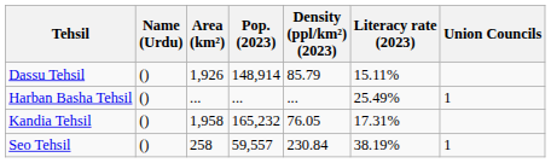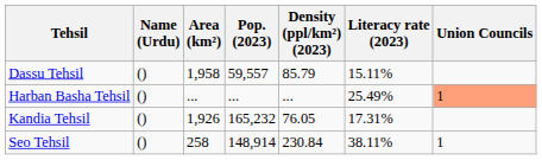Dassu Tehsil | Area (km²): 1,926 -> 1,958
Dassu Tehsil | Pop. (2023): 148,914 -> 59,557
Harban Basha Tehsil | Union Councils: no background -> lightsalmon background
Kandia Tehsil | Area (km²): 1,958 -> 1,926
Seo Tehsil | Pop. (2023): 59,557 -> 148,914
Seo Tehsil | Literacy rate (2023): 38.19% -> 38.11%
